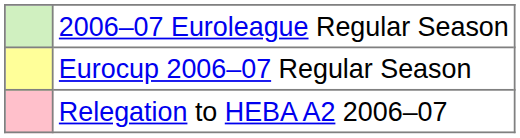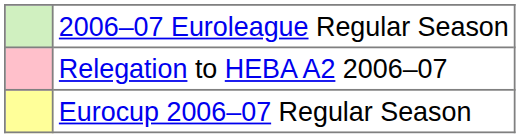rows swapped: Eurocup 2006–07 Regular Season <-> Relegation to HEBA A2 2006–07
